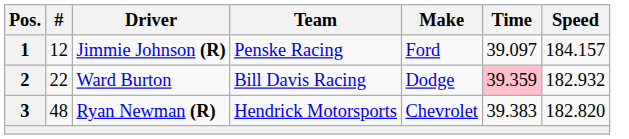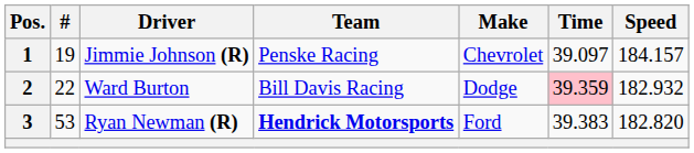1 | #: 12 -> 19
1 | Make: Ford -> Chevrolet
3 | #: 48 -> 53
3 | Team: normal -> bold
3 | Make: Chevrolet -> Ford
